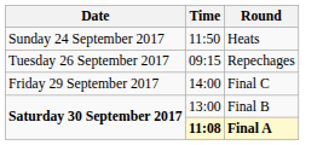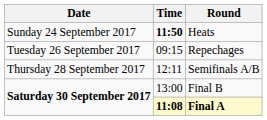Heats | Time: normal -> bold
+ row: Thursday 28 September 2017 | 12:11 | Semifinals A/B
- row: Friday 29 September 2017 | 14:00 | Final C
